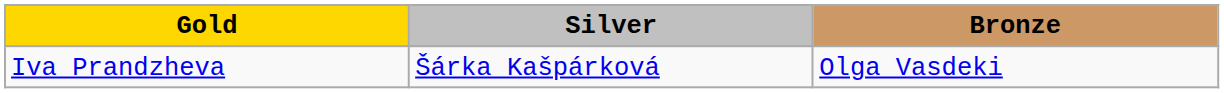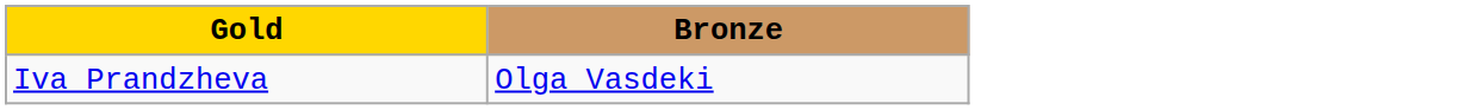- column: Silver | Šárka Kašpárková
